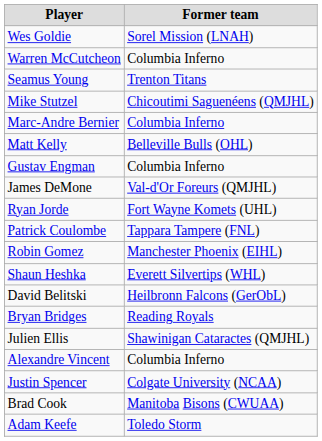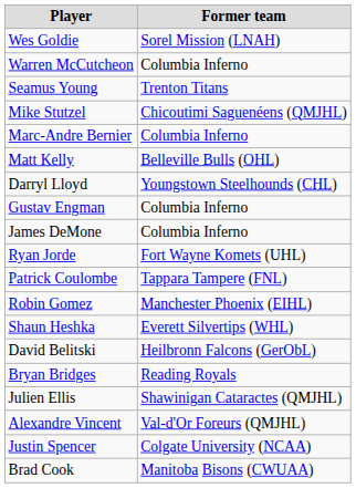+ row: Darryl Lloyd | Youngstown Steelhounds (CHL)
James DeMone | Former team: Val-d'Or Foreurs (QMJHL) -> Columbia Inferno
Alexandre Vincent | Former team: Columbia Inferno -> Val-d'Or Foreurs (QMJHL)
- row: Adam Keefe | Toledo Storm
